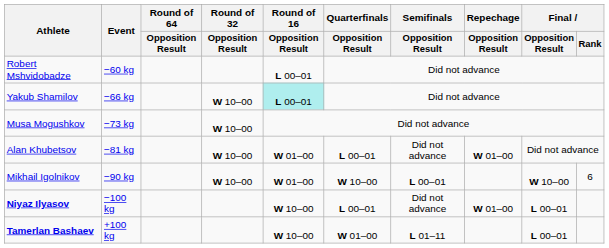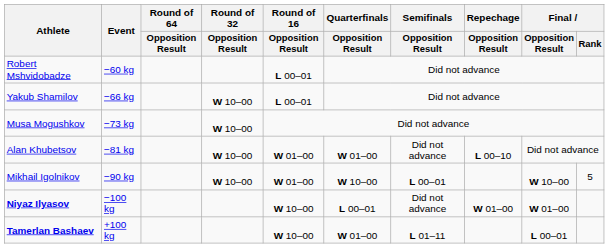Yakub Shamilov | Round of 16 / Opposition Result: paleturquoise background -> no background
Alan Khubetsov | Quarterfinals / Opposition Result: L 00–01 -> W 01–00
Alan Khubetsov | Repechage / Opposition Result: W 01–00 -> L 00–10
Mikhail Igolnikov | Final / Rank: 6 -> 5
Niyaz Ilyasov | Final / Opposition Result: L 00–01 -> W 01–00
